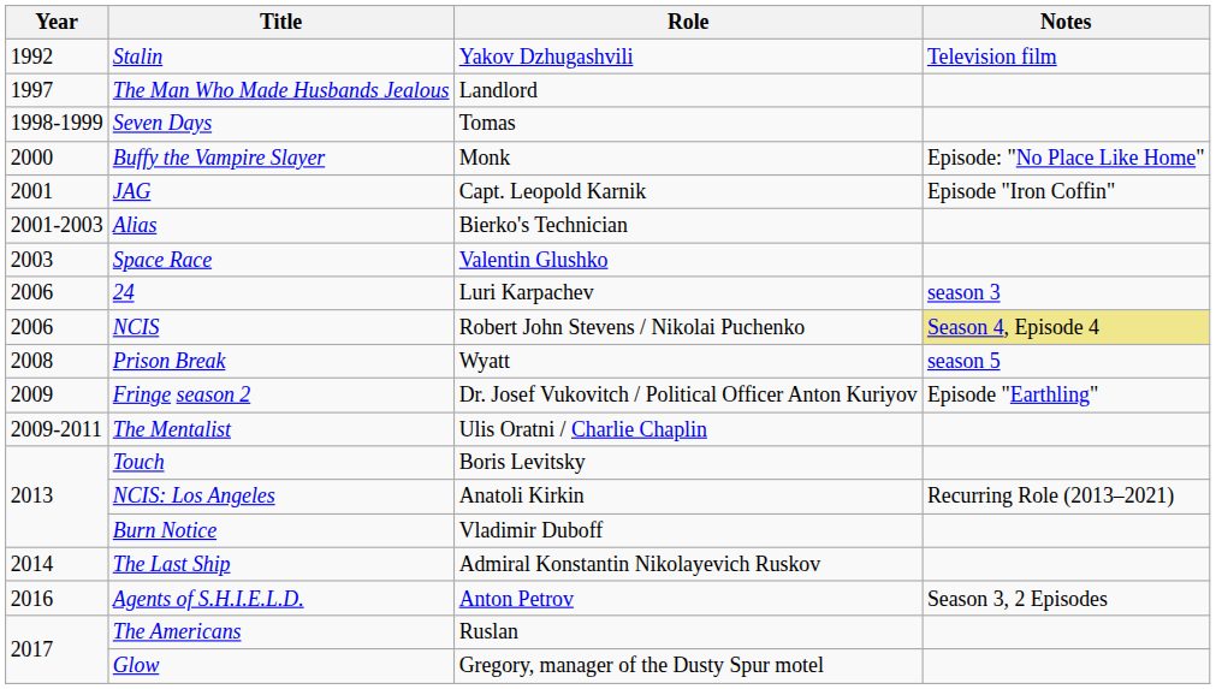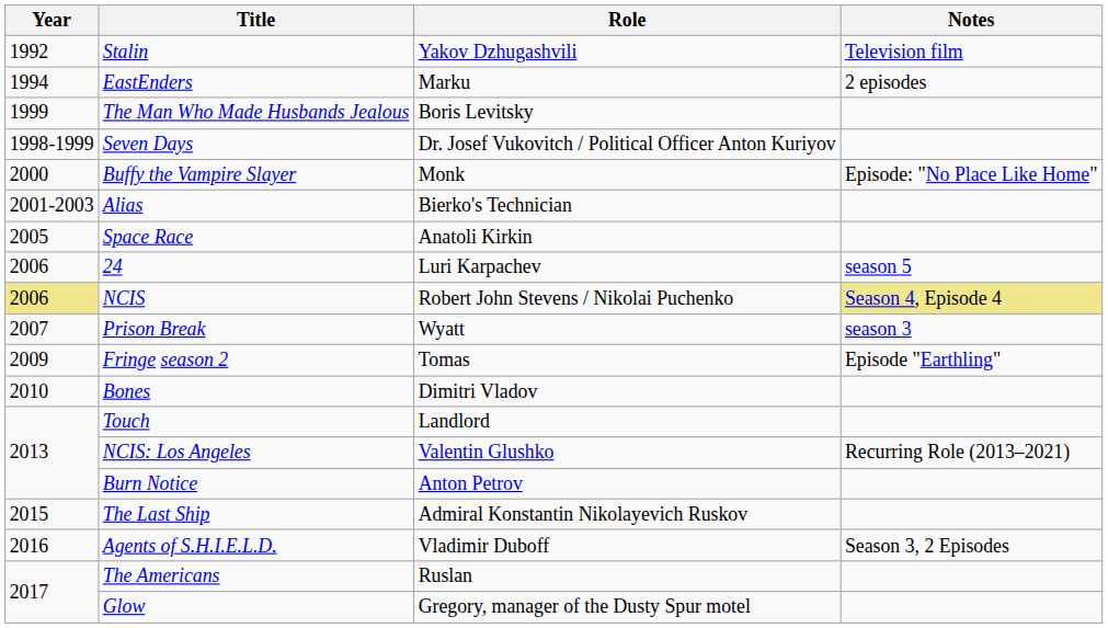+ row: 1994 | EastEnders | Marku | 2 episodes
The Man Who Made Husbands Jealous | Year: 1997 -> 1999
The Man Who Made Husbands Jealous | Role: Landlord -> Boris Levitsky
Seven Days | Role: Tomas -> Dr. Josef Vukovitch / Political Officer Anton Kuriyov
- row: 2001 | JAG | Capt. Leopold Karnik | Episode "Iron Coffin"
Space Race | Year: 2003 -> 2005
Space Race | Role: Valentin Glushko -> Anatoli Kirkin
24 | Notes: season 3 -> season 5
NCIS | Year: no background -> khaki background
Prison Break | Year: 2008 -> 2007
Prison Break | Notes: season 5 -> season 3
Fringe season 2 | Role: Dr. Josef Vukovitch / Political Officer Anton Kuriyov -> Tomas
- row: 2009-2011 | The Mentalist | Ulis Oratni / Charlie Chaplin
+ row: 2010 | Bones | Dimitri Vladov
Touch | Role: Boris Levitsky -> Landlord
NCIS: Los Angeles | Role: Anatoli Kirkin -> Valentin Glushko
Burn Notice | Role: Vladimir Duboff -> Anton Petrov
The Last Ship | Year: 2014 -> 2015
Agents of S.H.I.E.L.D. | Role: Anton Petrov -> Vladimir Duboff
